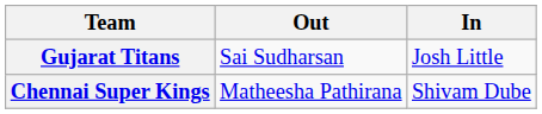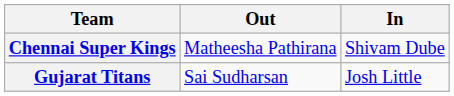rows swapped: Chennai Super Kings <-> Gujarat Titans
